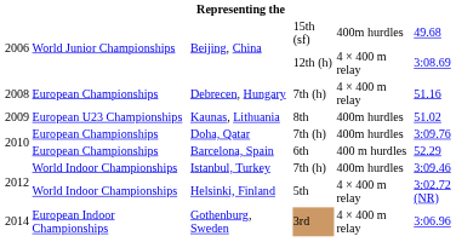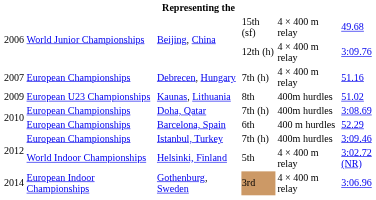Beijing, China / 15th (sf) | column 5: 400m hurdles -> 4 × 400 m relay
Beijing, China / 12th (h) | column 6: 3:08.69 -> 3:09.76
Debrecen, Hungary | column 1: 2008 -> 2007
Doha, Qatar | column 6: 3:09.76 -> 3:08.69
Istanbul, Turkey | column 2: World Indoor Championships -> European Championships
